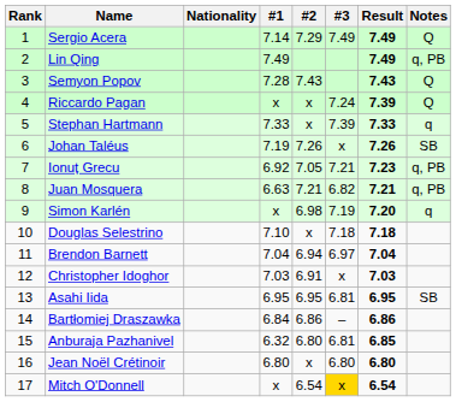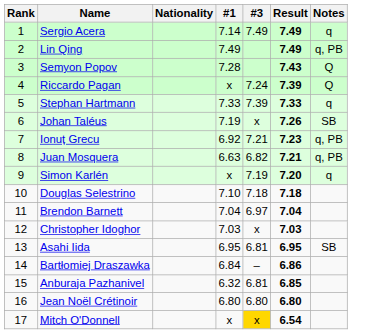- column: #2 | 7.29 | 7.43 | x | x | 7.26 | 7.05 | 7.21 | 6.98 | x | 6.94 | 6.91 | 6.95 | 6.86 | 6.80 | x | 6.54
Sergio Acera | Notes: Q -> q
